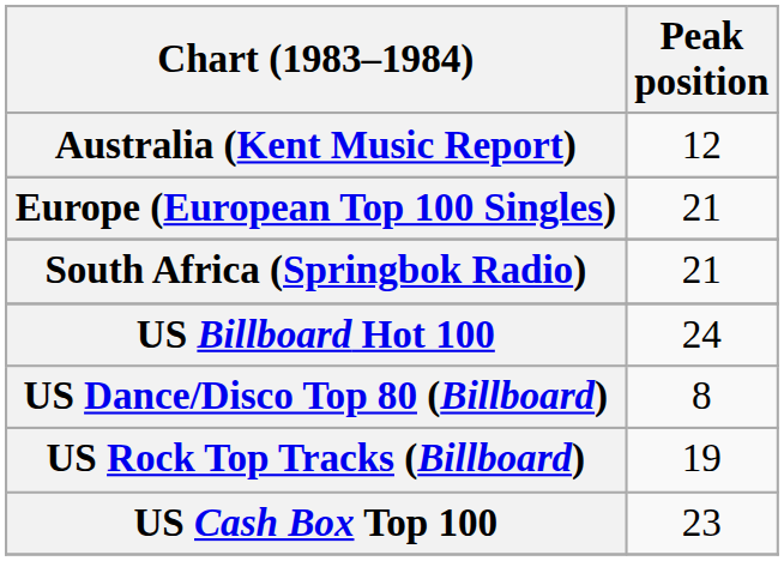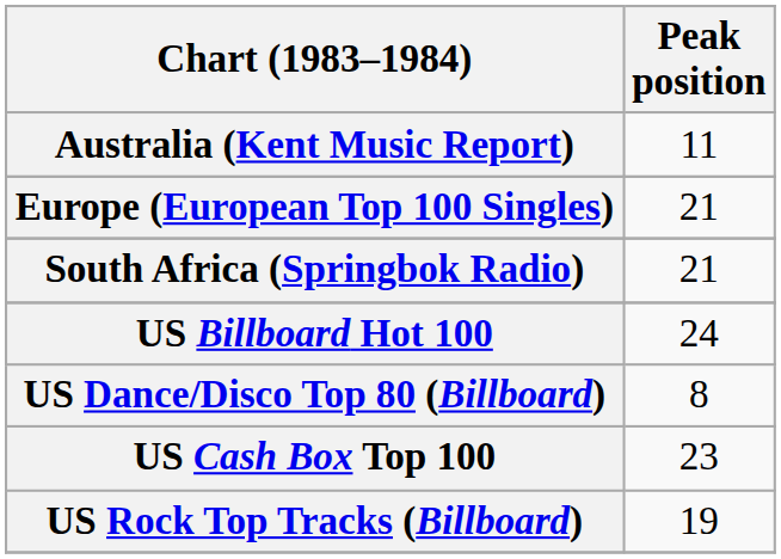Australia (Kent Music Report) | Peak position: 12 -> 11
rows swapped: US Rock Top Tracks (Billboard) <-> US Cash Box Top 100
